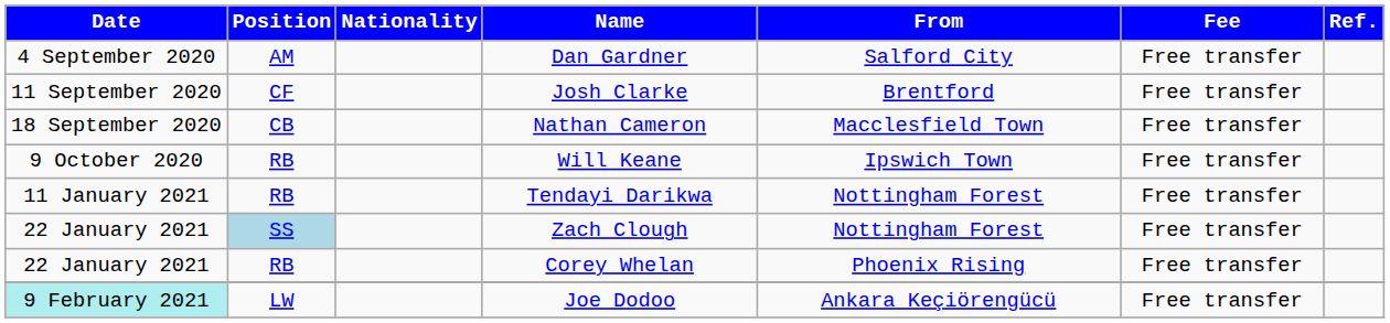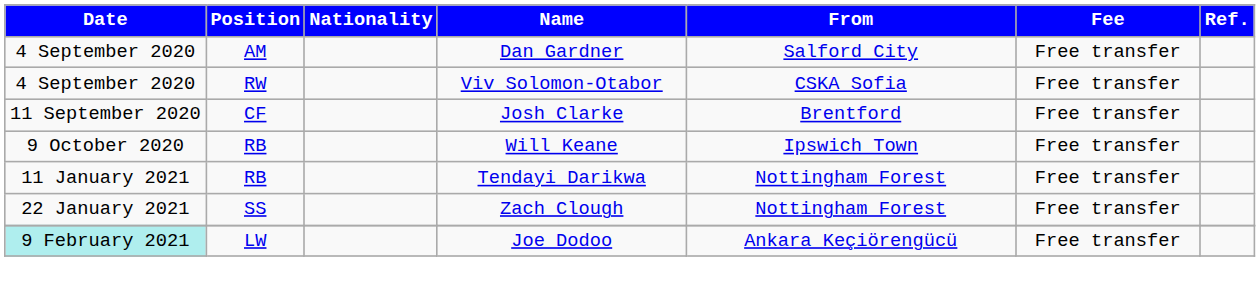+ row: 4 September 2020 | RW | Viv Solomon-Otabor | CSKA Sofia | Free transfer
- row: 18 September 2020 | CB | Nathan Cameron | Macclesfield Town | Free transfer
Zach Clough | Position: lightblue background -> no background
- row: 22 January 2021 | RB | Corey Whelan | Phoenix Rising | Free transfer
